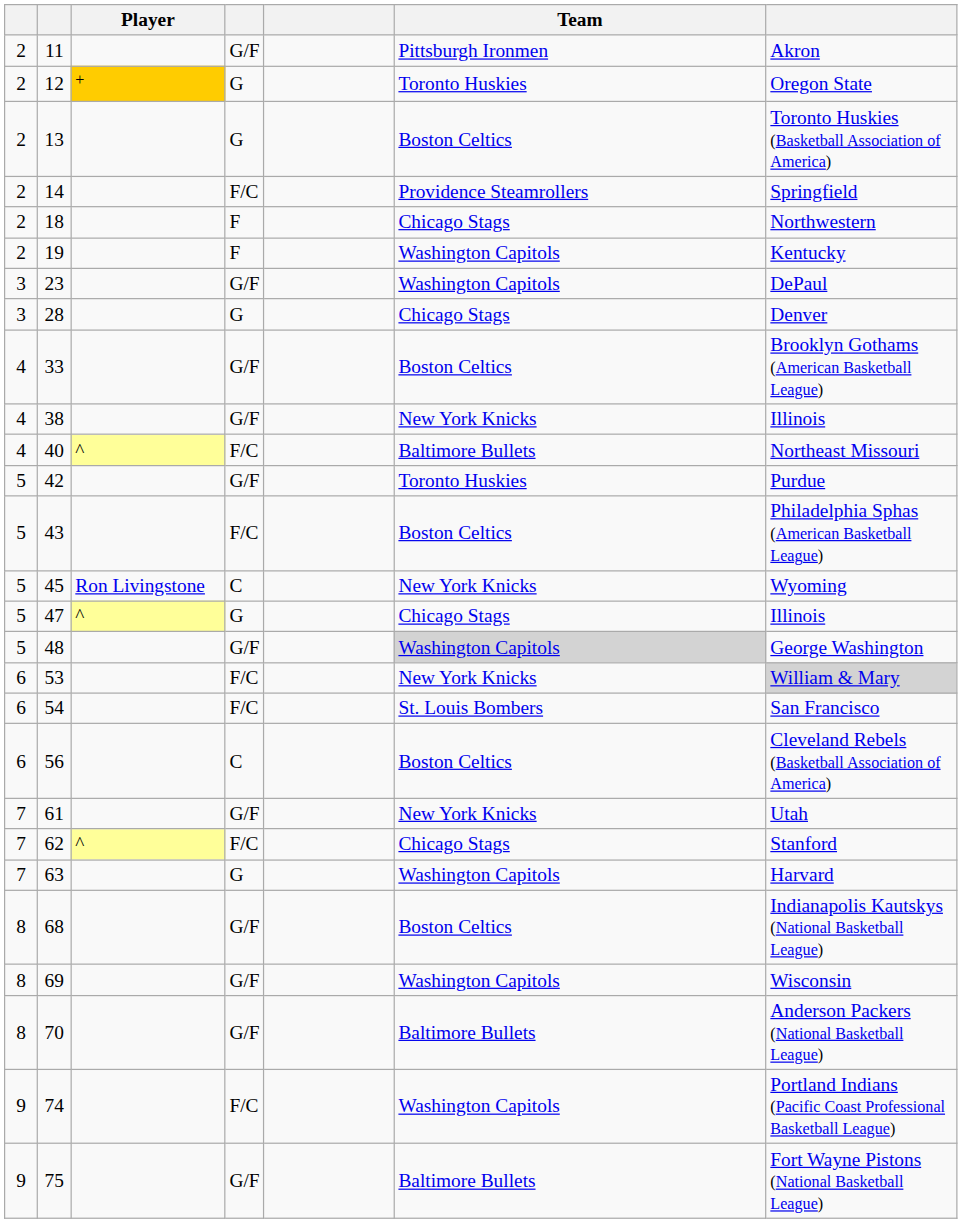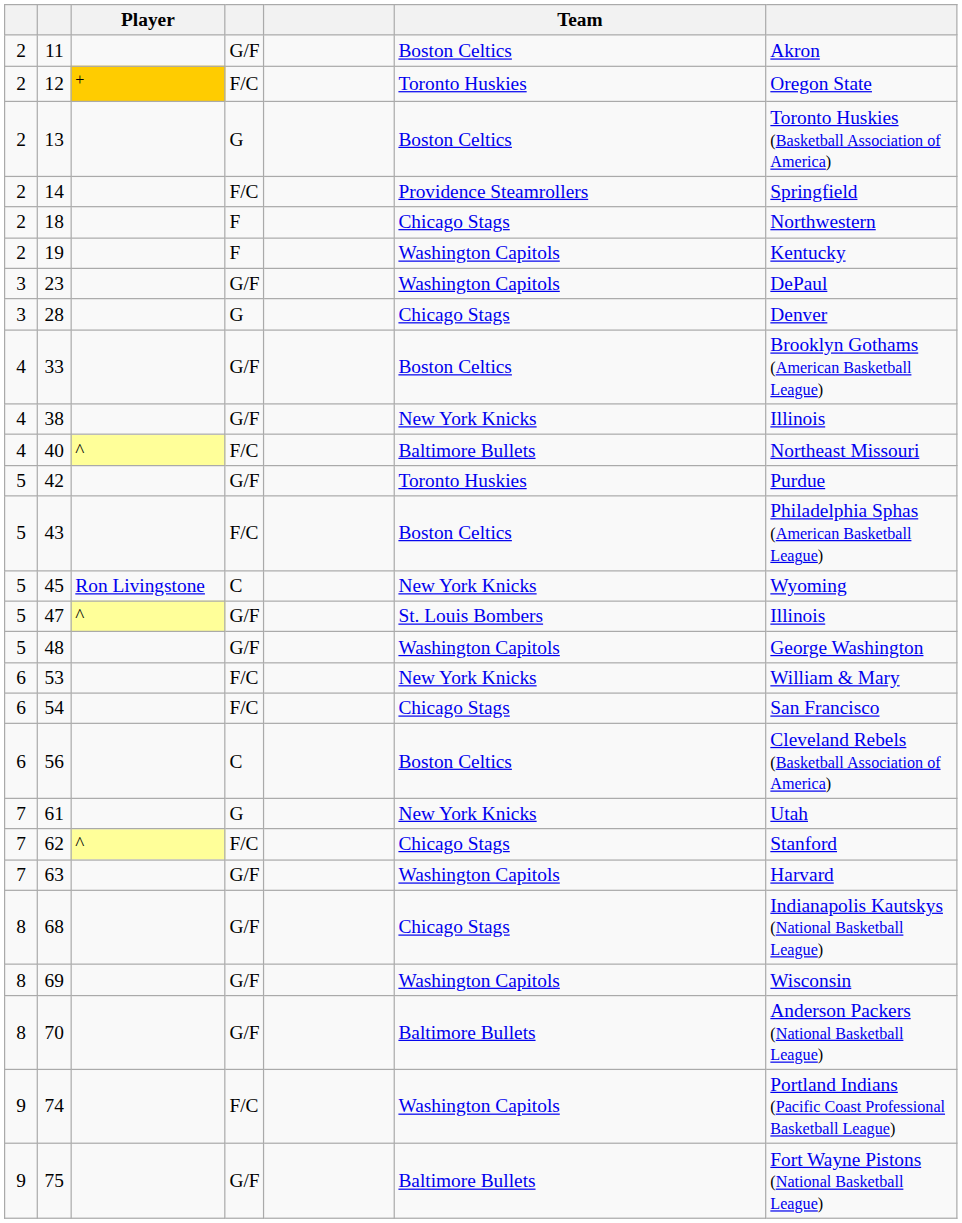11 | Team: Pittsburgh Ironmen -> Boston Celtics
12 | column 4: G -> F/C
47 | column 4: G -> G/F
47 | Team: Chicago Stags -> St. Louis Bombers
48 | Team: lightgrey background -> no background
53 | column 7: lightgrey background -> no background
54 | Team: St. Louis Bombers -> Chicago Stags
61 | column 4: G/F -> G
63 | column 4: G -> G/F
68 | Team: Boston Celtics -> Chicago Stags
